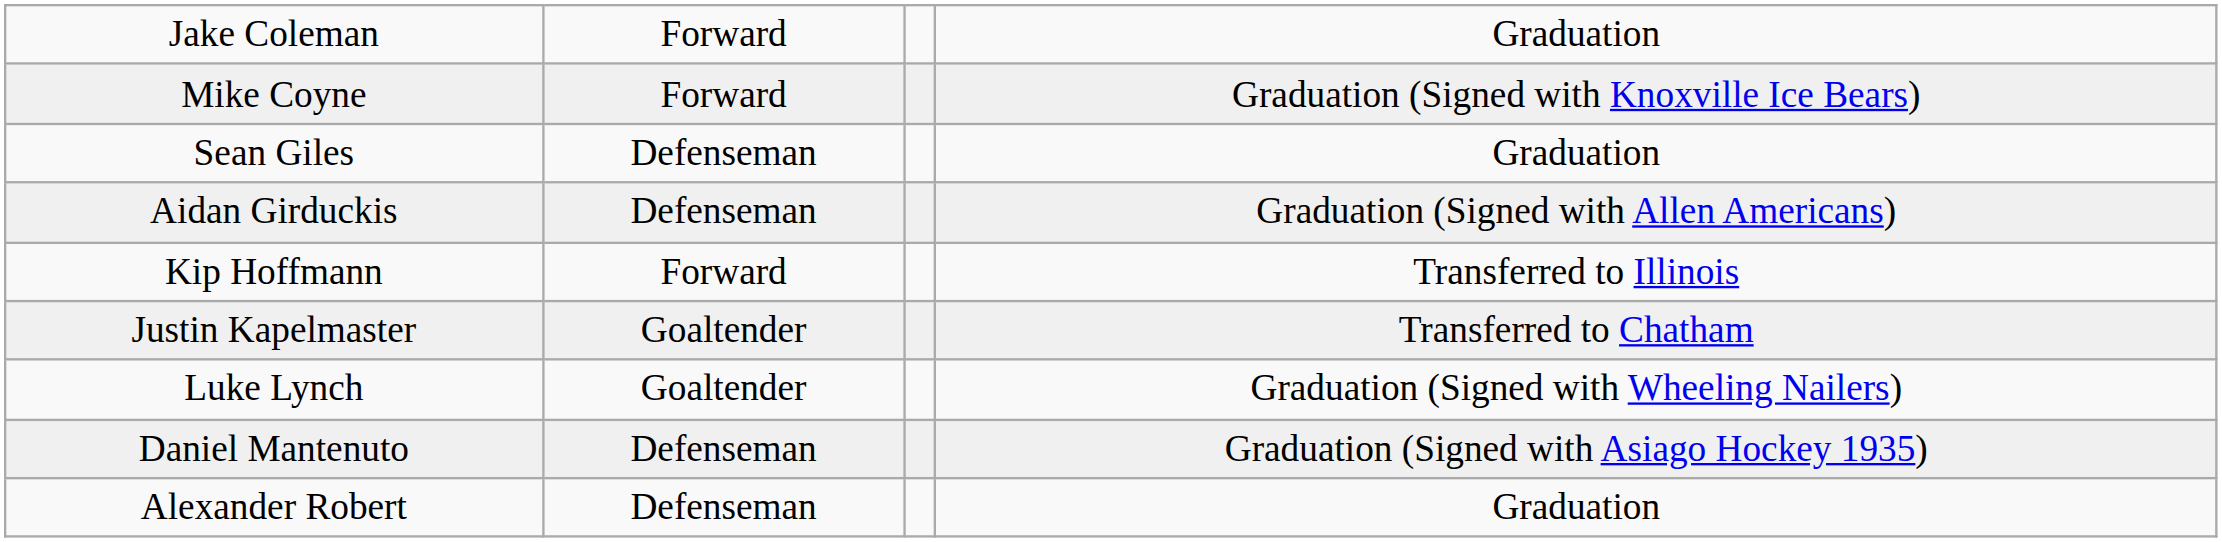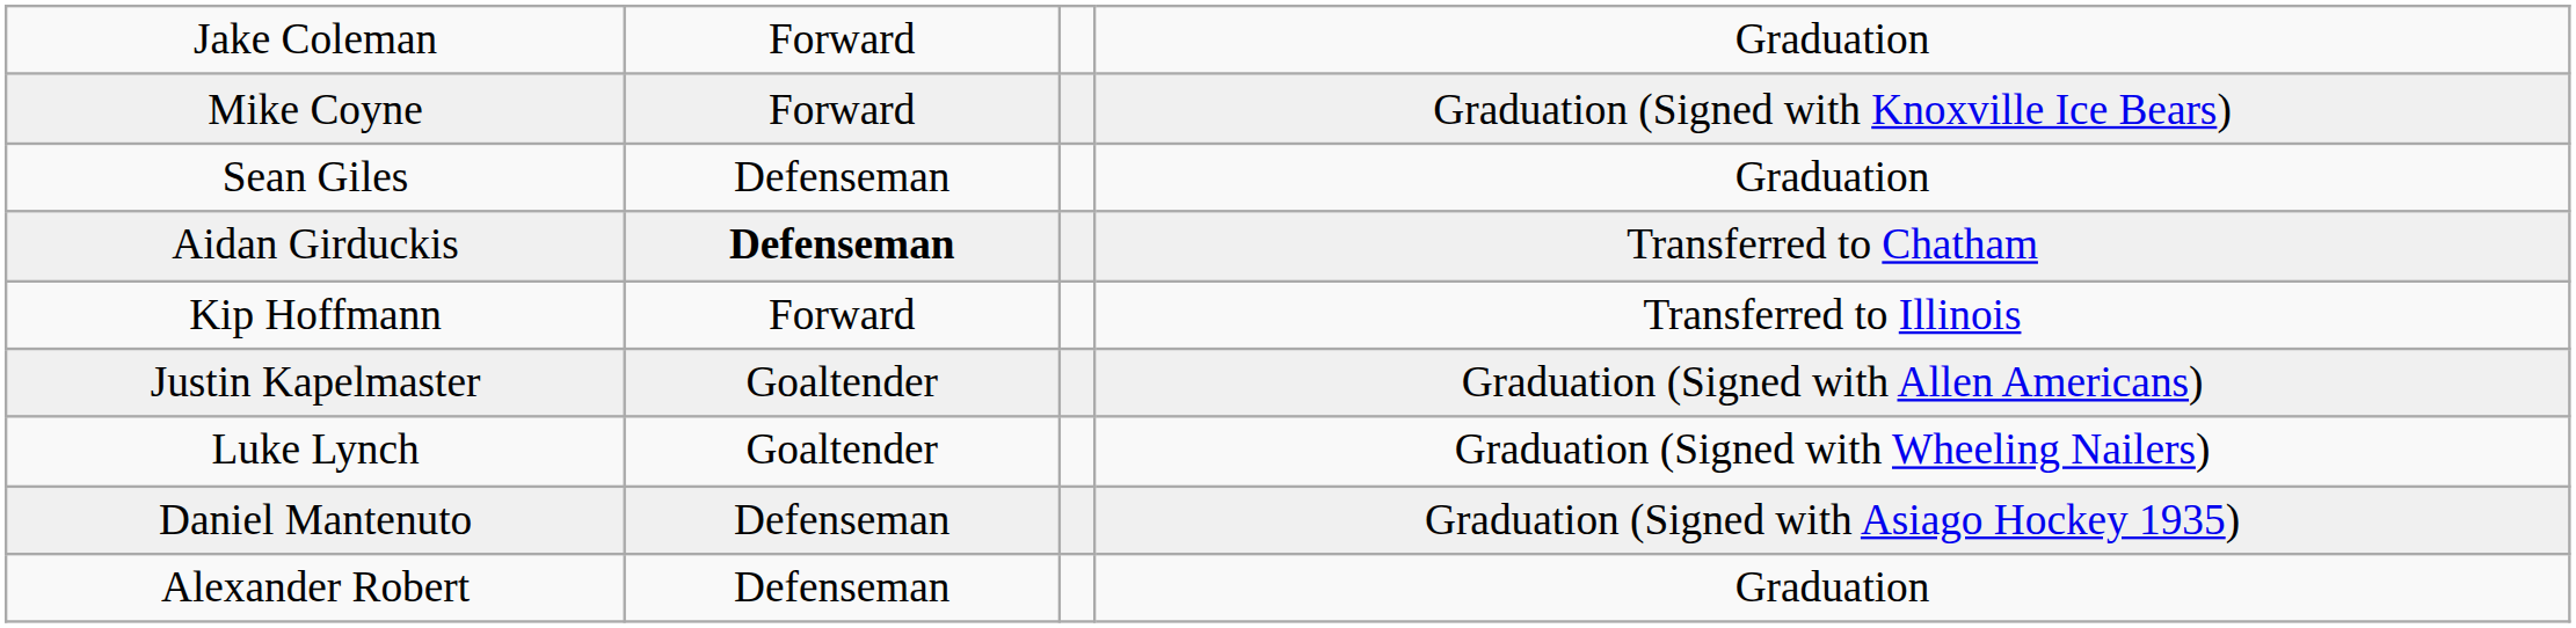Aidan Girduckis | column 2: normal -> bold
Aidan Girduckis | column 4: Graduation (Signed with Allen Americans) -> Transferred to Chatham
Justin Kapelmaster | column 4: Transferred to Chatham -> Graduation (Signed with Allen Americans)
